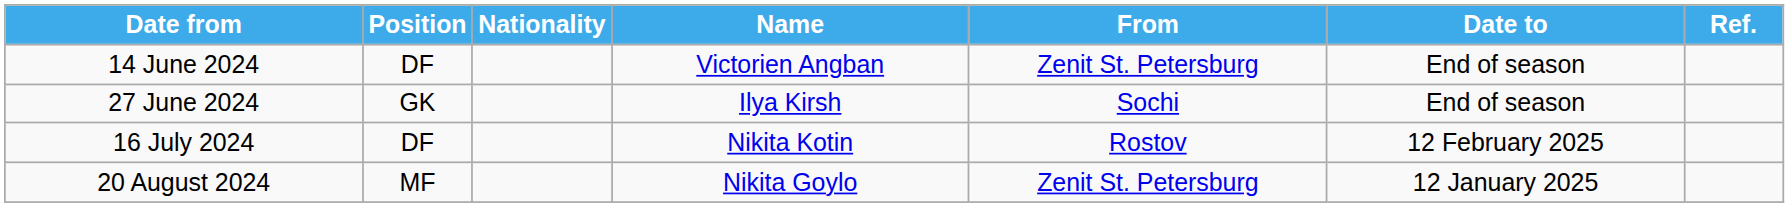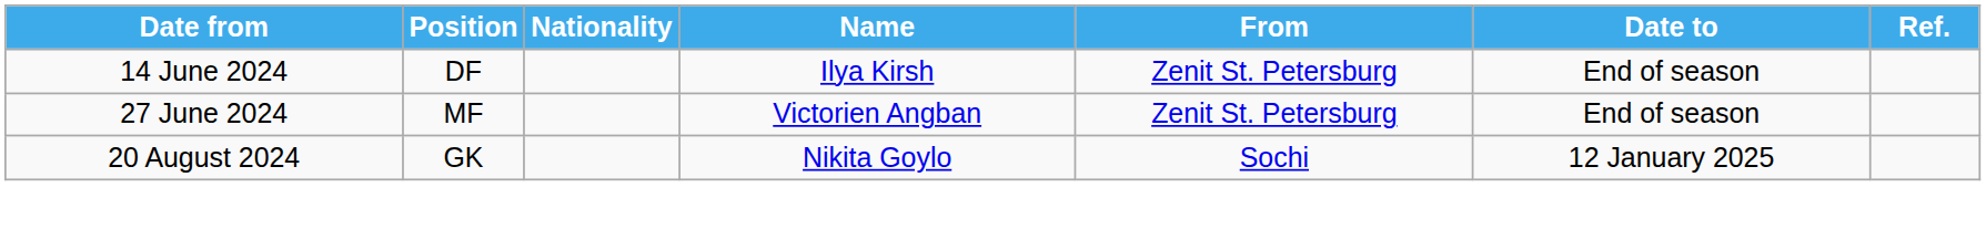14 June 2024 | Name: Victorien Angban -> Ilya Kirsh
27 June 2024 | Position: GK -> MF
27 June 2024 | Name: Ilya Kirsh -> Victorien Angban
27 June 2024 | From: Sochi -> Zenit St. Petersburg
- row: 16 July 2024 | DF | Nikita Kotin | Rostov | 12 February 2025
20 August 2024 | Position: MF -> GK
20 August 2024 | From: Zenit St. Petersburg -> Sochi
